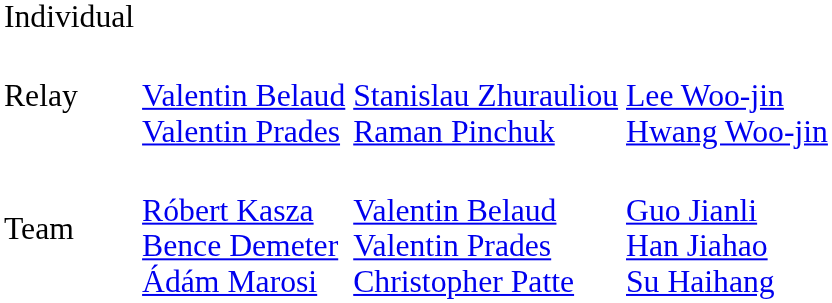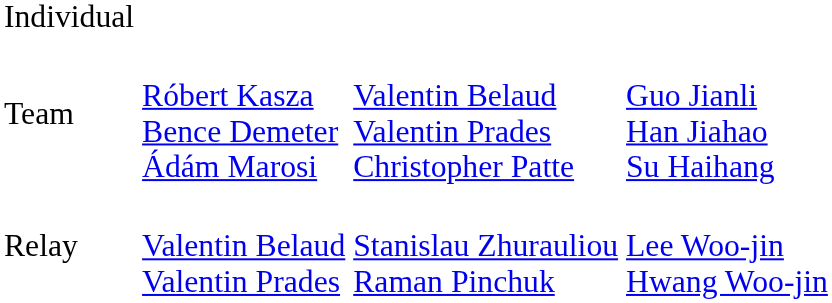rows swapped: Team <-> Relay
